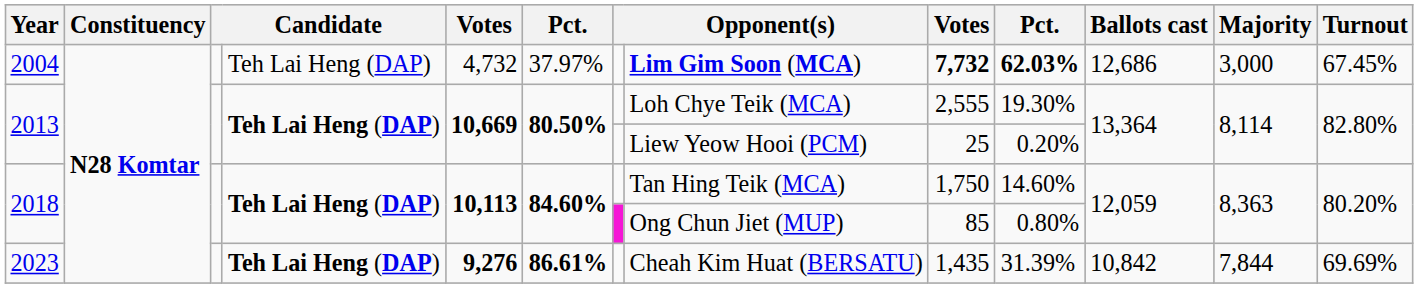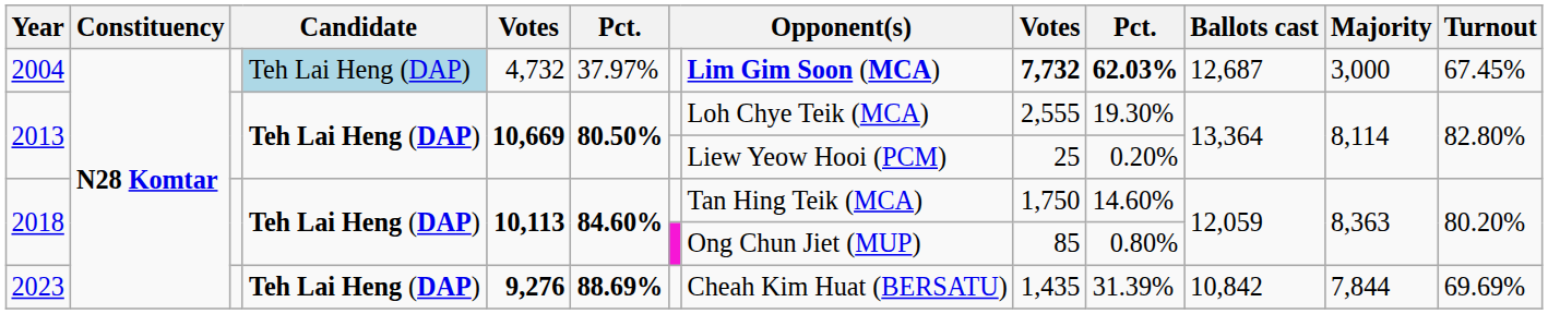2004 | column 4: no background -> lightblue background
2004 | Ballots cast: 12,686 -> 12,687
2023 | column 6: 86.61% -> 88.69%
